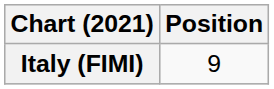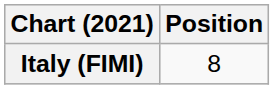Italy (FIMI) | Position: 9 -> 8
